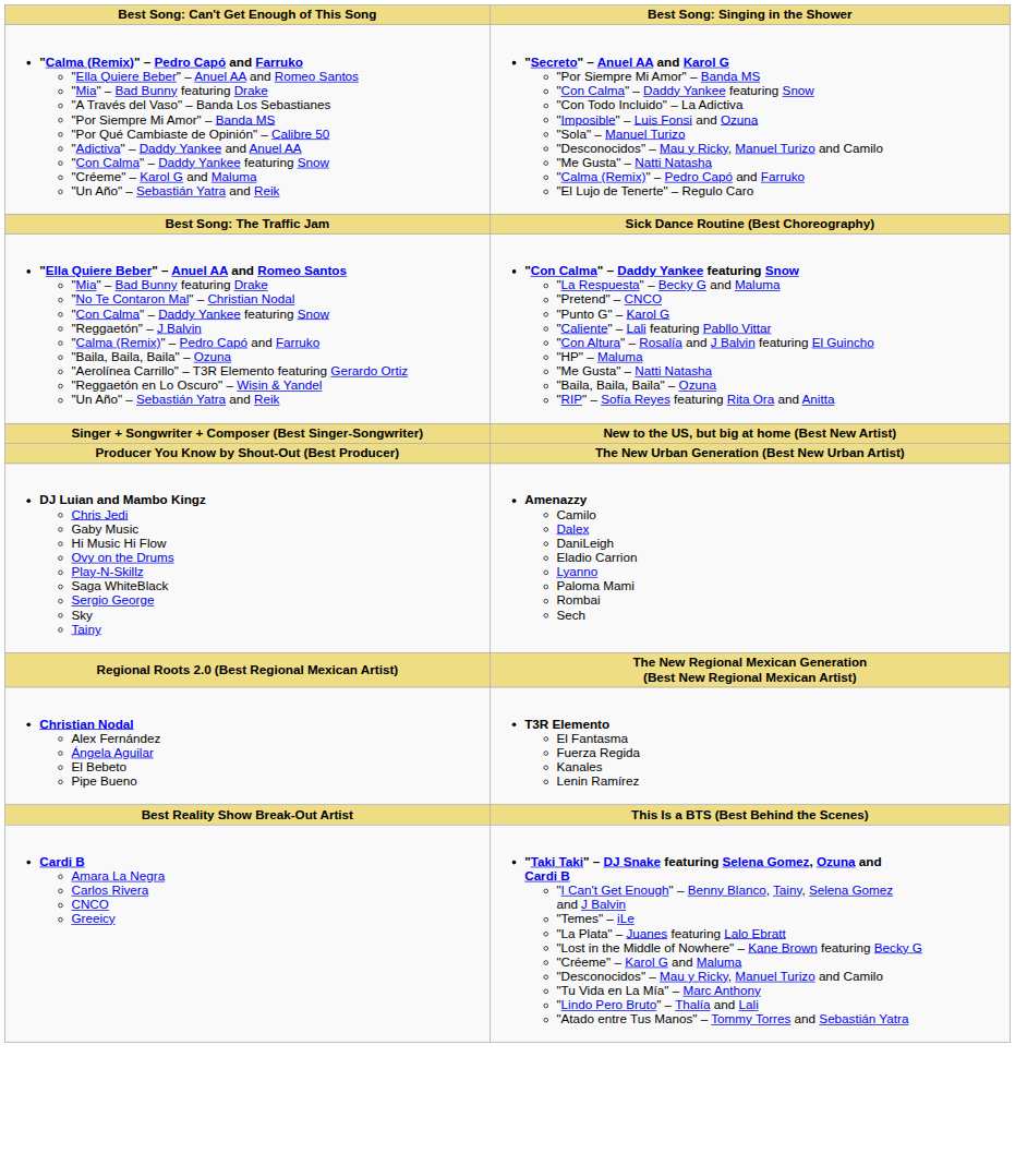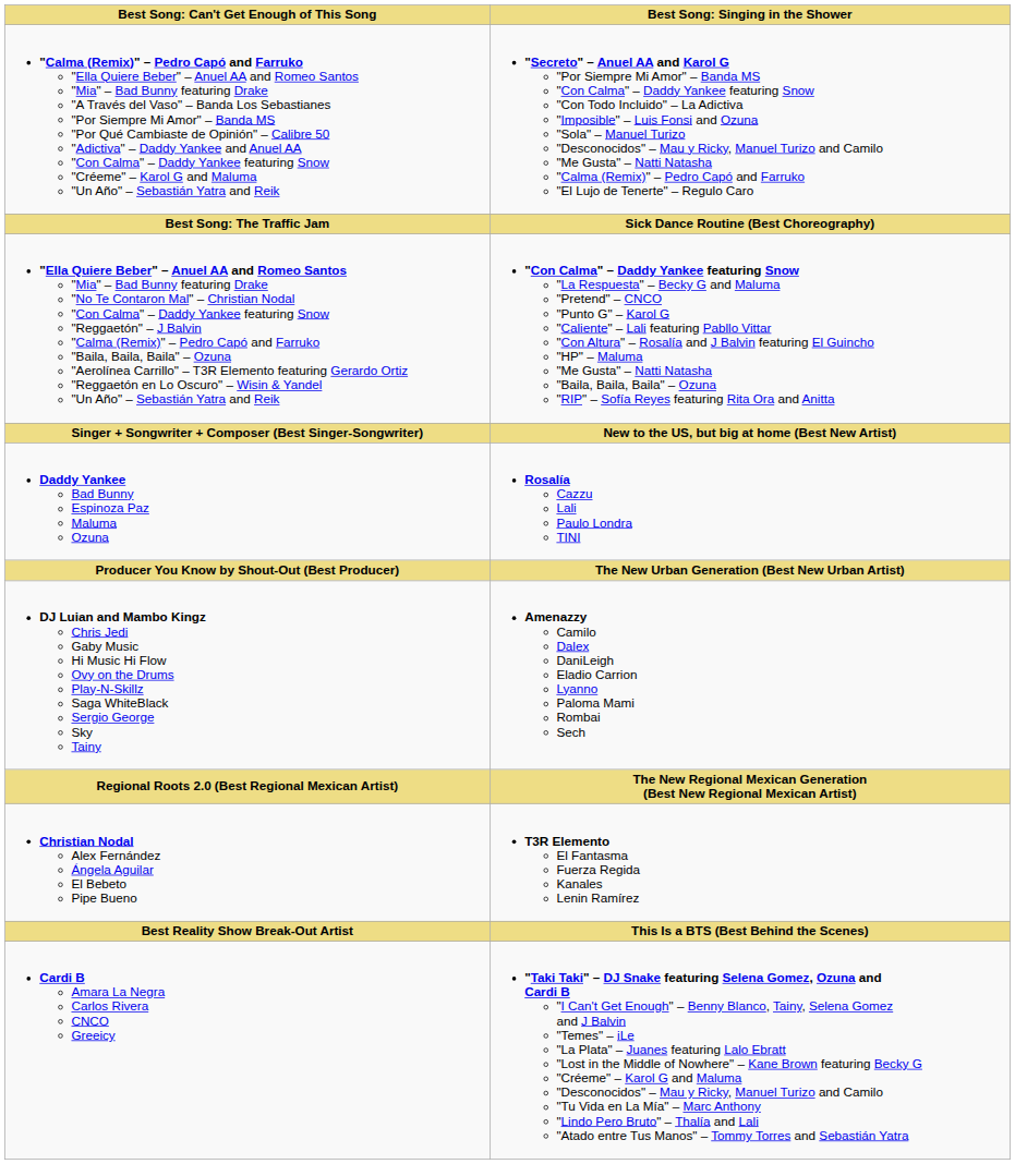+ row: Daddy Yankee Bad Bunny Espinoza Paz Maluma Ozuna | Rosalía Cazzu Lali Paulo Londra TINI
